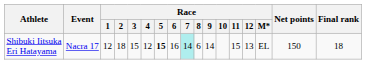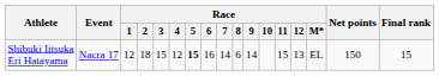Shibuki Iitsuka Eri Hatayama | Race / 7: paleturquoise background -> no background
Shibuki Iitsuka Eri Hatayama | Final rank: 18 -> 15
